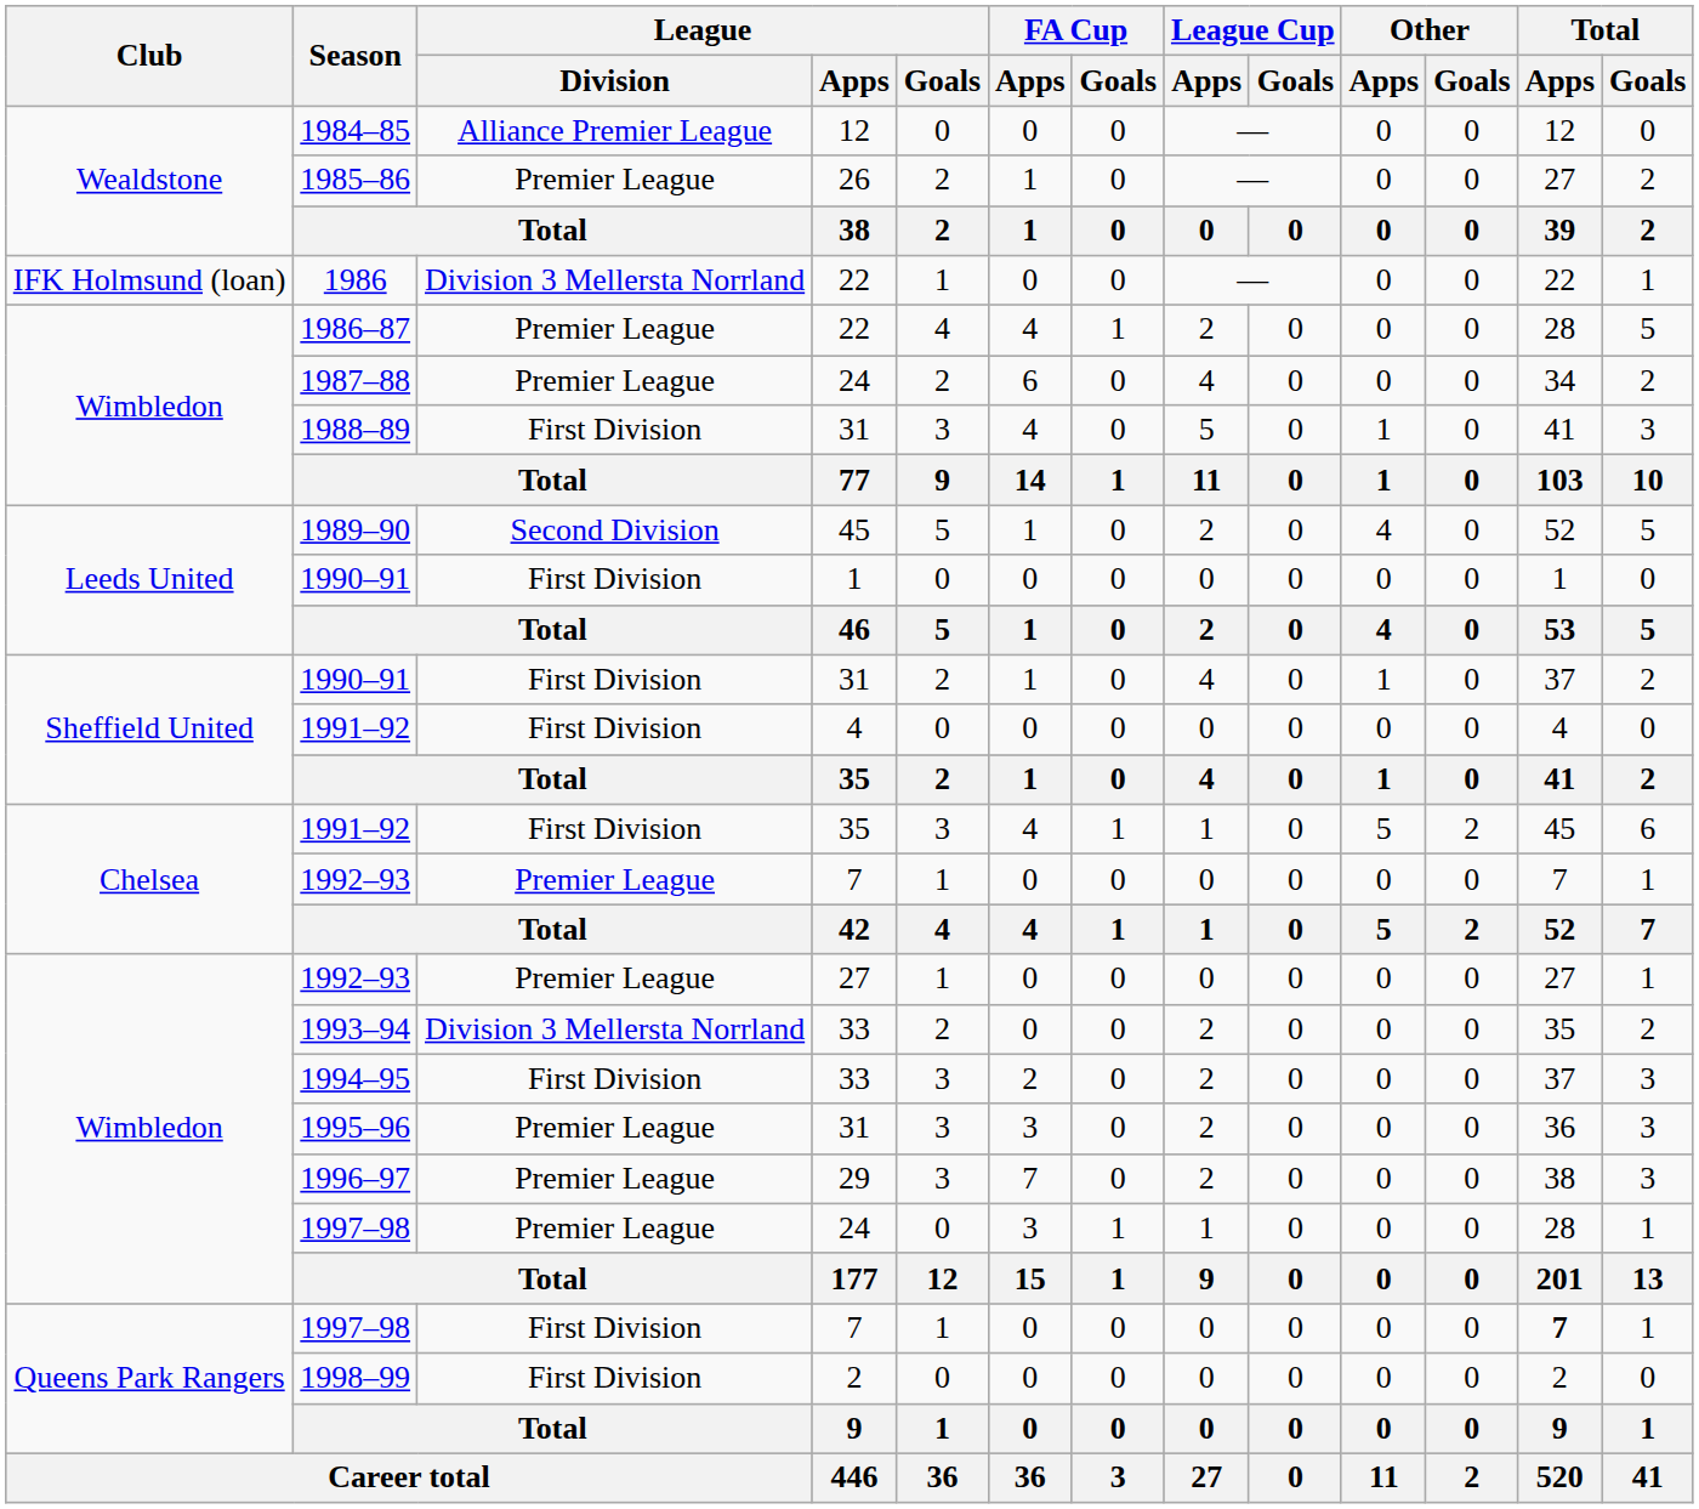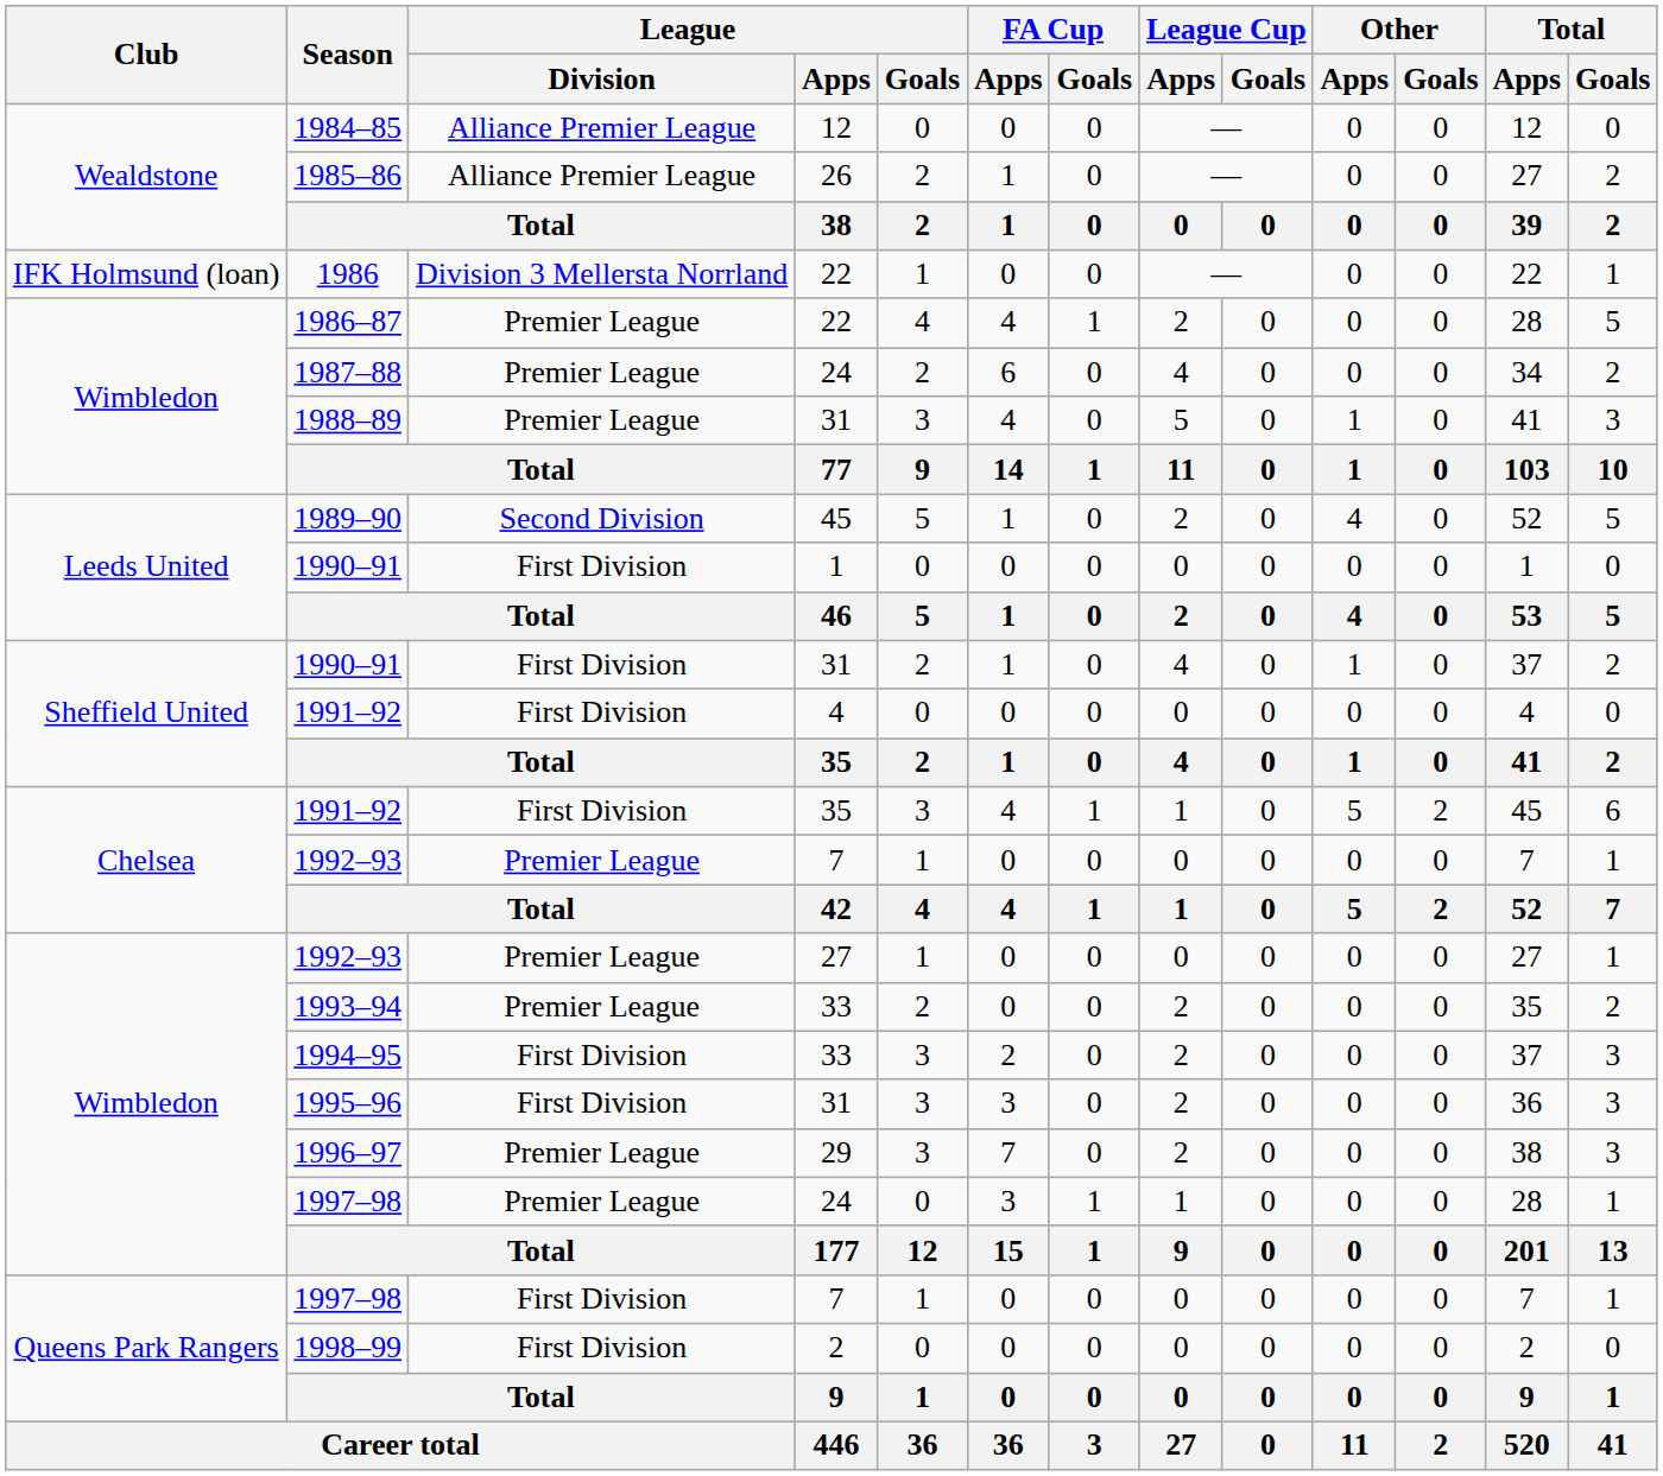1985–86 | League / Division: Premier League -> Alliance Premier League
1988–89 | League / Division: First Division -> Premier League
1993–94 | League / Division: Division 3 Mellersta Norrland -> Premier League
1995–96 | League / Division: Premier League -> First Division
1997–98 / 7 | Total / Apps: bold -> normal
